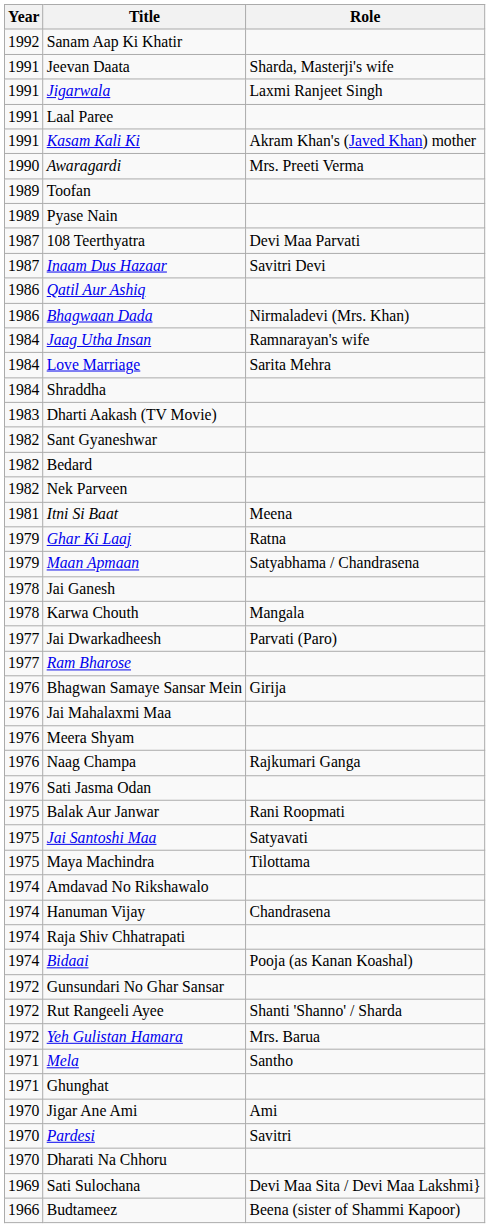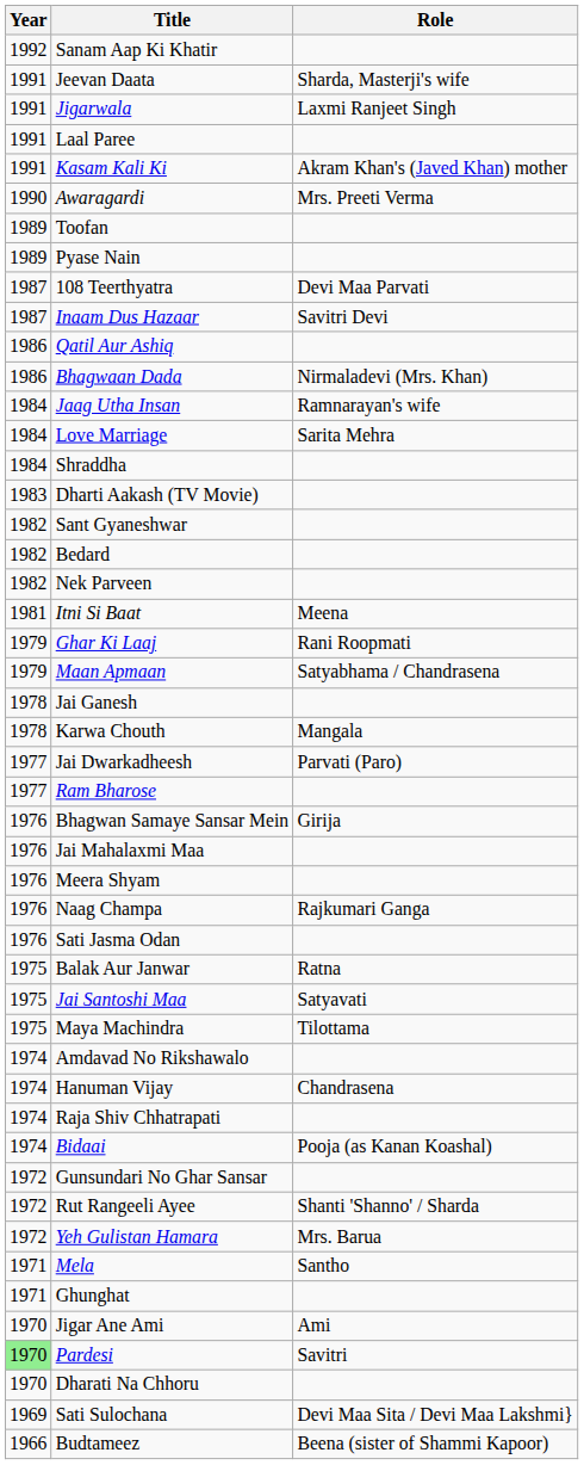Ghar Ki Laaj | Role: Ratna -> Rani Roopmati
Balak Aur Janwar | Role: Rani Roopmati -> Ratna
Pardesi | Year: no background -> lightgreen background
